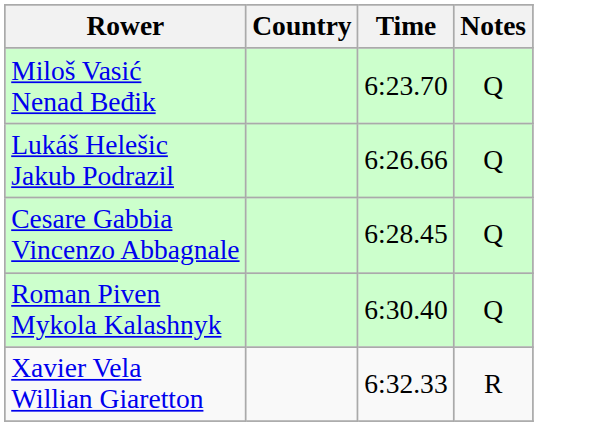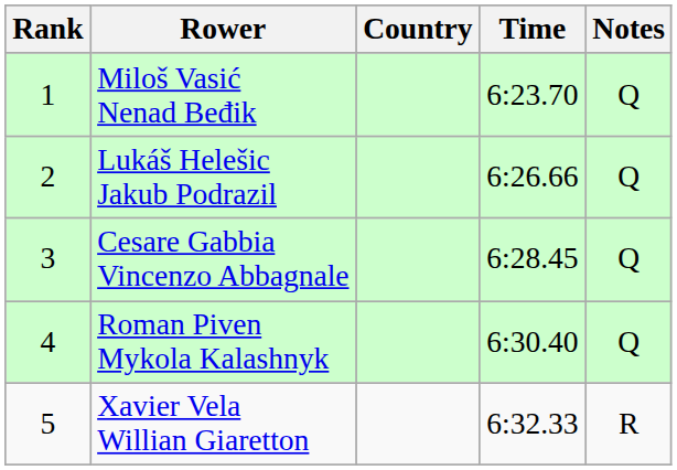+ column: Rank | 1 | 2 | 3 | 4 | 5
